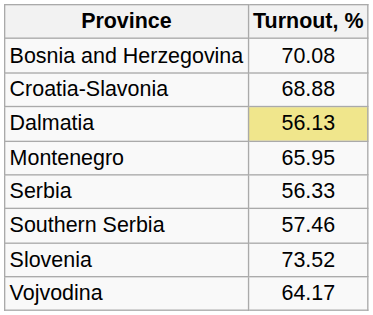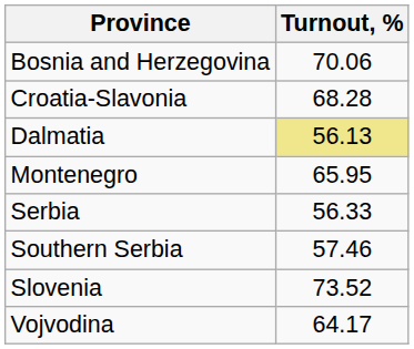Bosnia and Herzegovina | Turnout, %: 70.08 -> 70.06
Croatia-Slavonia | Turnout, %: 68.88 -> 68.28
